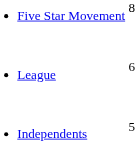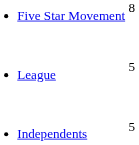League | column 2: 6 -> 5
